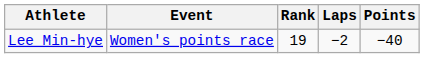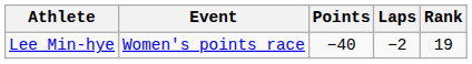columns swapped: Points <-> Rank
